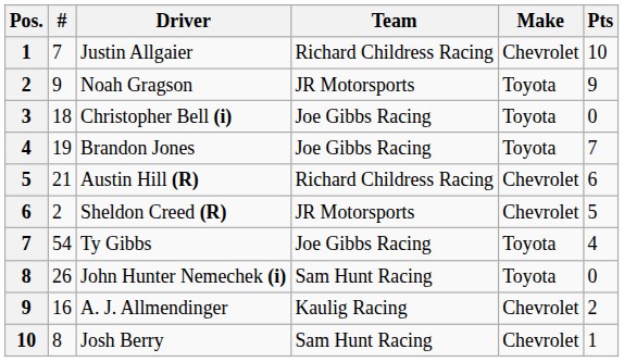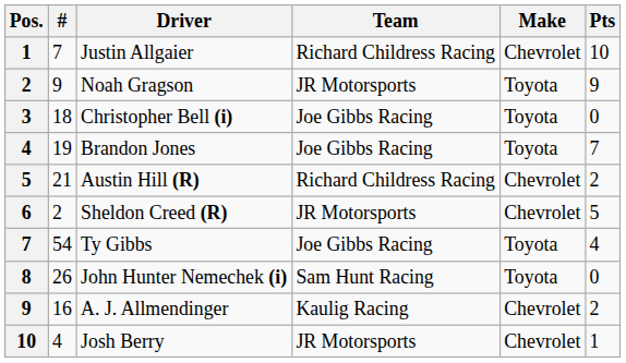Austin Hill (R) | Pts: 6 -> 2
Josh Berry | #: 8 -> 4
Josh Berry | Team: Sam Hunt Racing -> JR Motorsports
